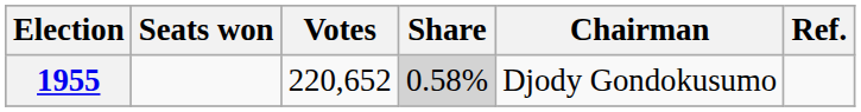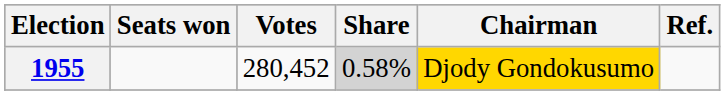1955 | Votes: 220,652 -> 280,452
1955 | Chairman: no background -> gold background
